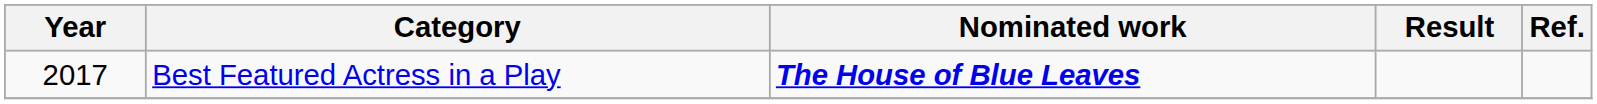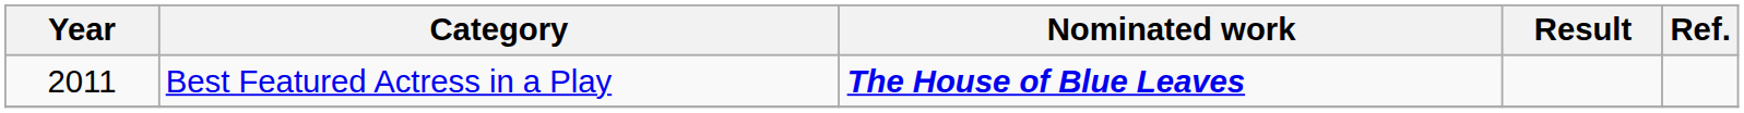Best Featured Actress in a Play | Year: 2017 -> 2011
